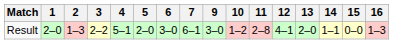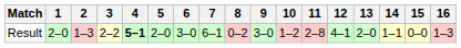+ column: 8 | 0–2
Result | 4: normal -> bold
